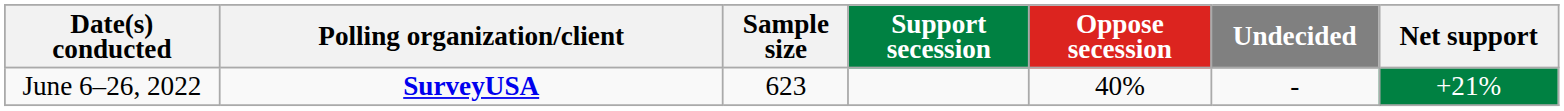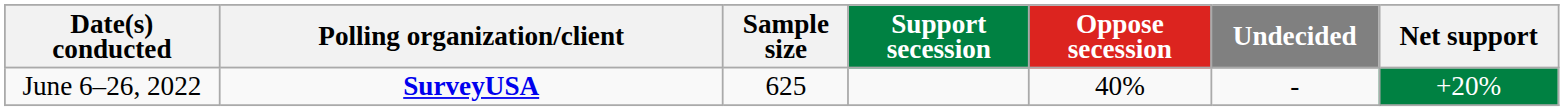June 6–26, 2022 | Sample size: 623 -> 625
June 6–26, 2022 | Net support: +21% -> +20%
